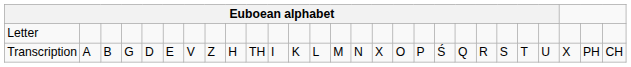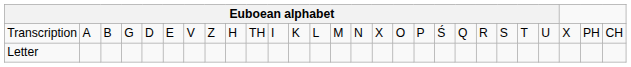rows swapped: Letter <-> Transcription
